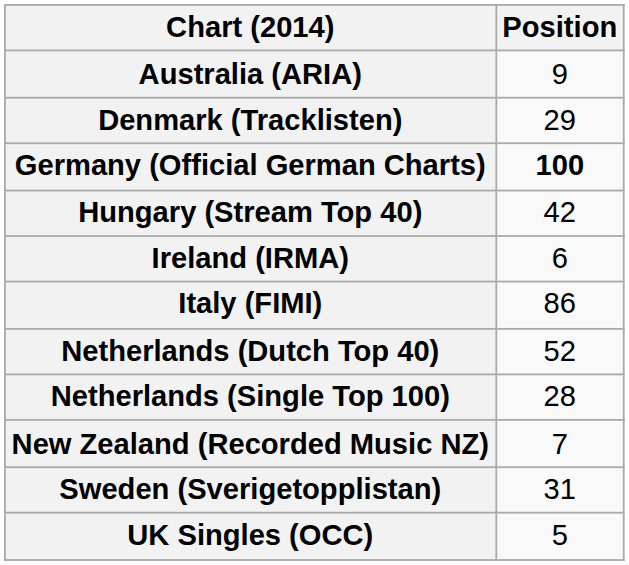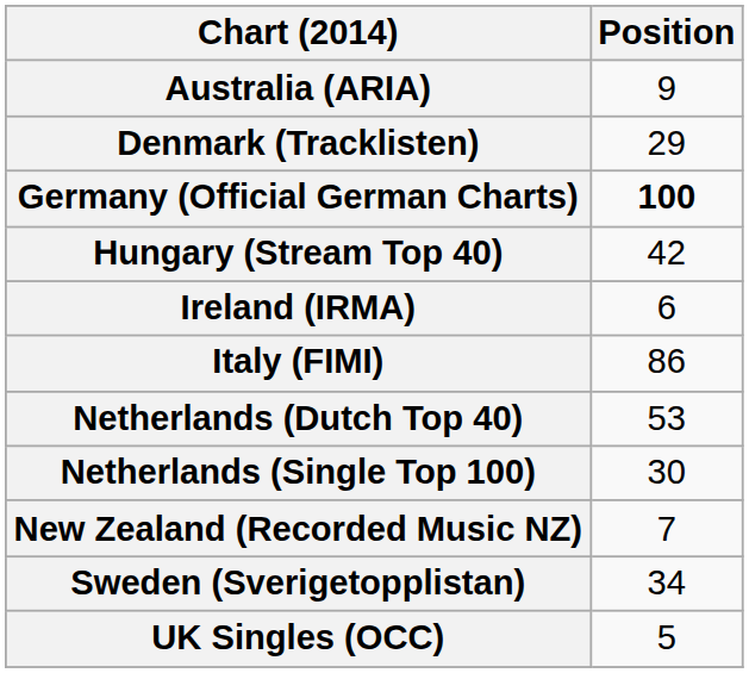Netherlands (Dutch Top 40) | Position: 52 -> 53
Netherlands (Single Top 100) | Position: 28 -> 30
Sweden (Sverigetopplistan) | Position: 31 -> 34
